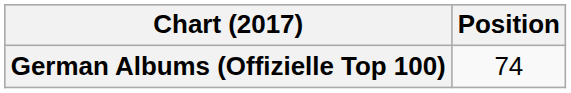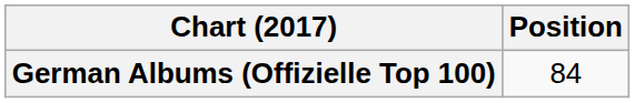German Albums (Offizielle Top 100) | Position: 74 -> 84
